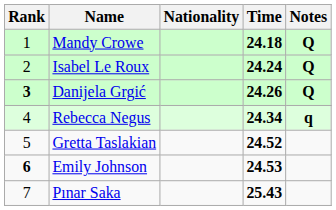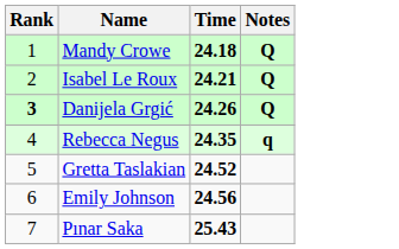- column: Nationality
Isabel Le Roux | Time: 24.24 -> 24.21
Rebecca Negus | Time: 24.34 -> 24.35
Emily Johnson | Rank: bold -> normal
Emily Johnson | Time: 24.53 -> 24.56
